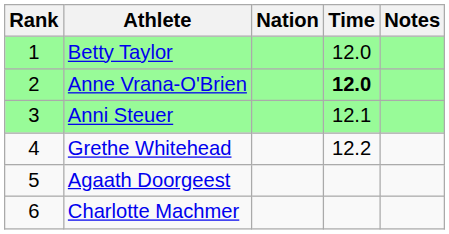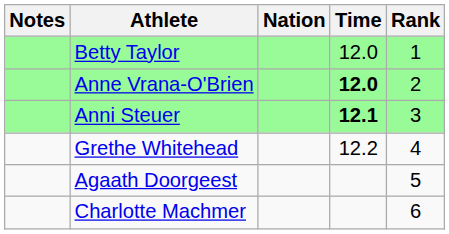columns swapped: Rank <-> Notes
Anni Steuer | Time: normal -> bold
